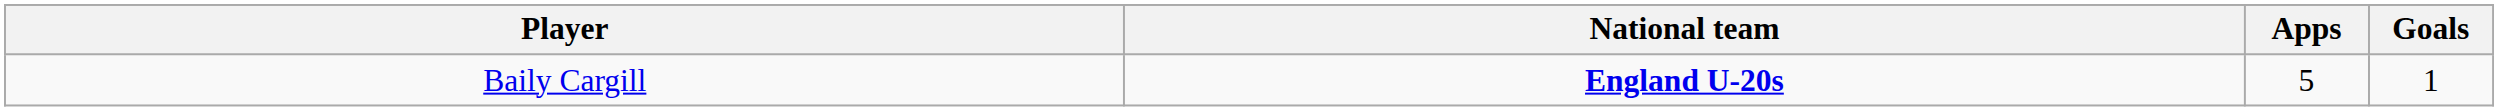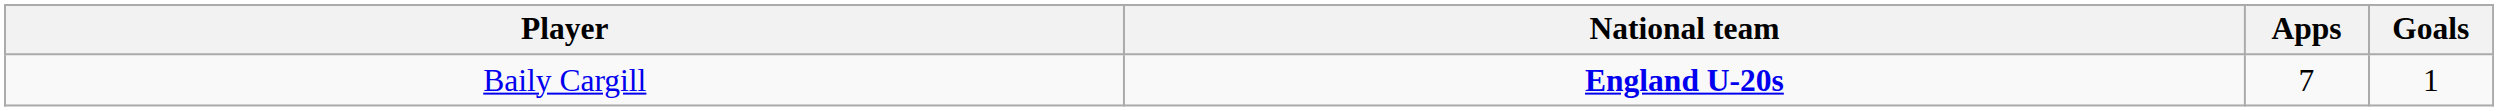Baily Cargill | Apps: 5 -> 7
